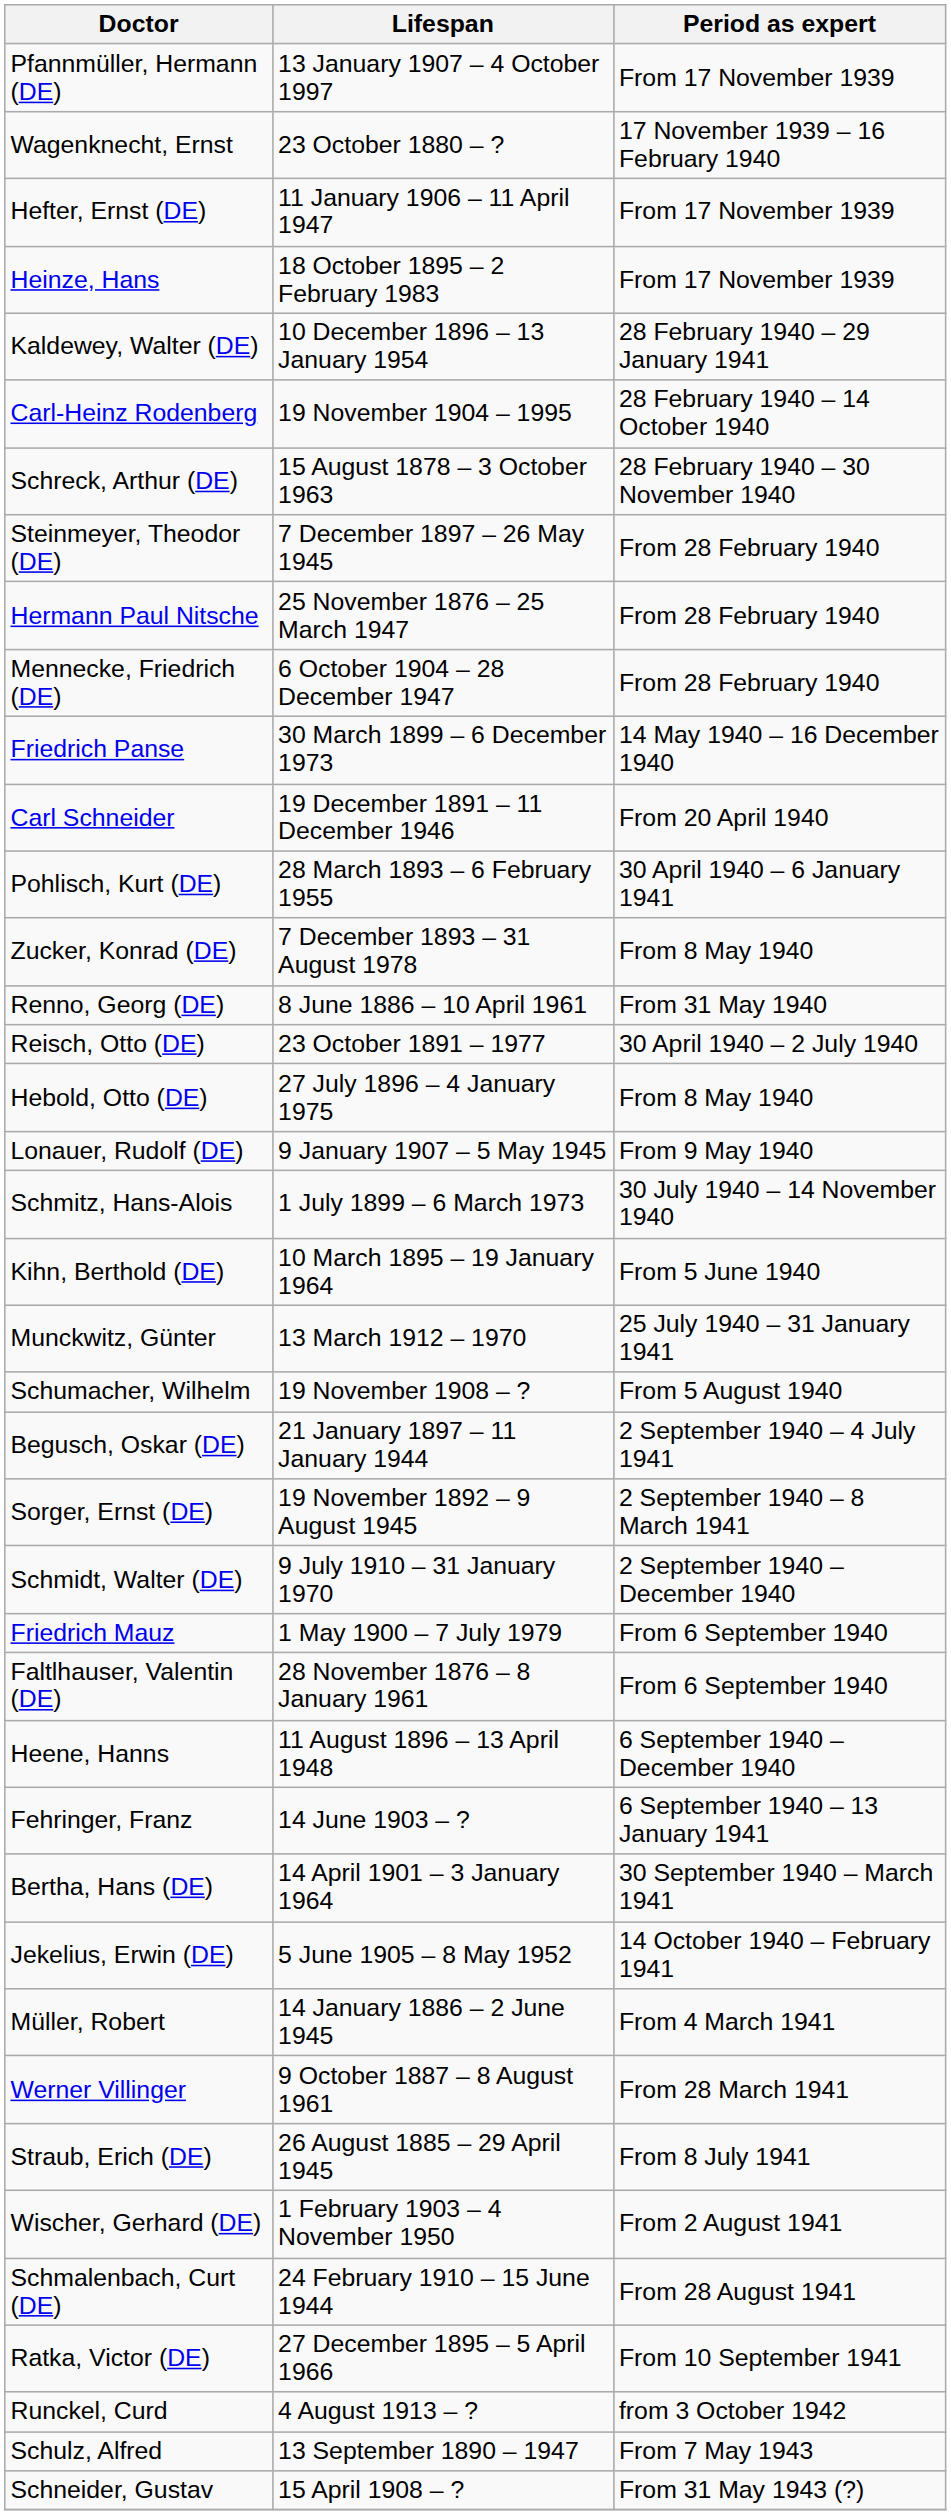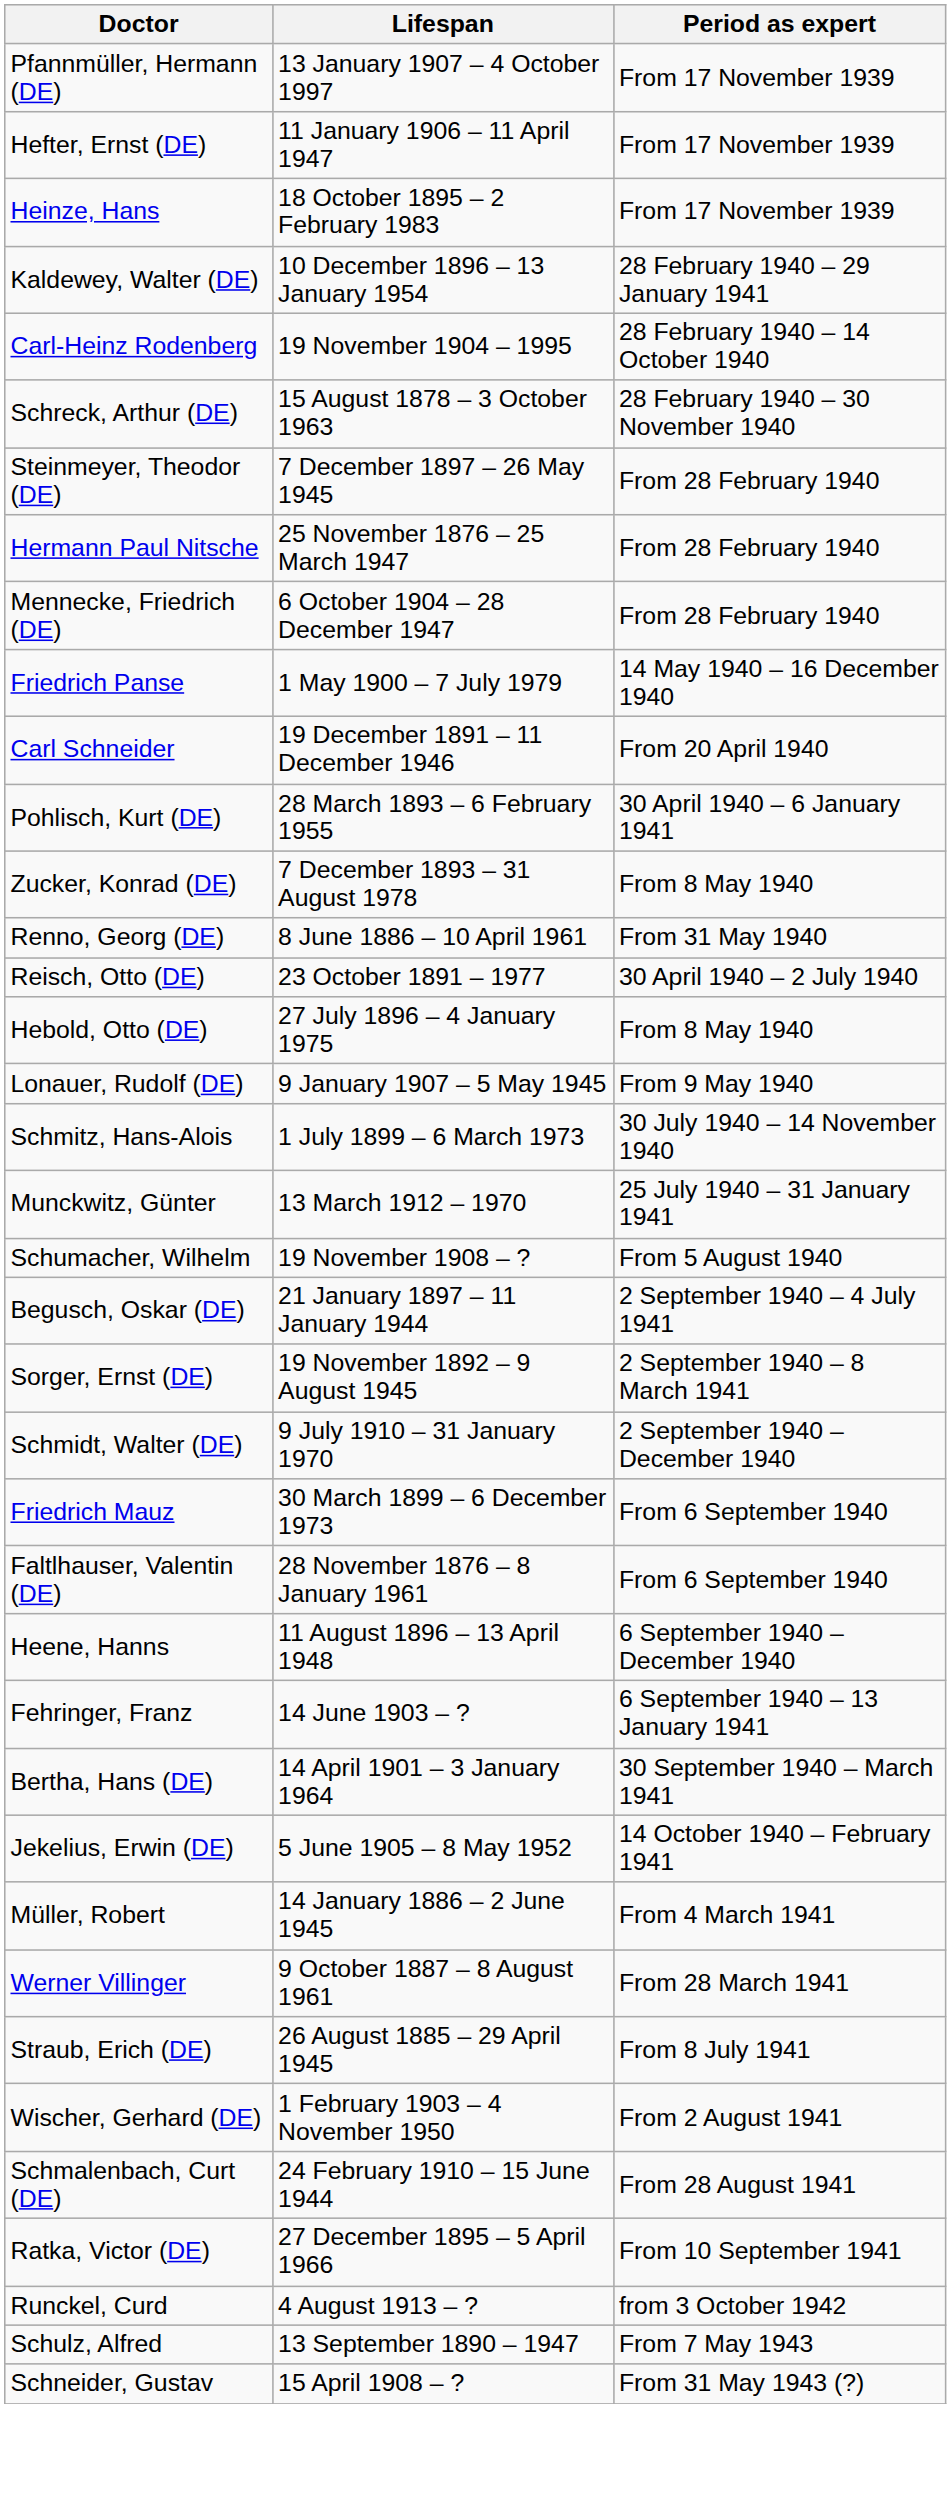- row: Wagenknecht, Ernst | 23 October 1880 – ? | 17 November 1939 – 16 February 1940
Friedrich Panse | Lifespan: 30 March 1899 – 6 December 1973 -> 1 May 1900 – 7 July 1979
- row: Kihn, Berthold (DE) | 10 March 1895 – 19 January 1964 | From 5 June 1940
Friedrich Mauz | Lifespan: 1 May 1900 – 7 July 1979 -> 30 March 1899 – 6 December 1973
